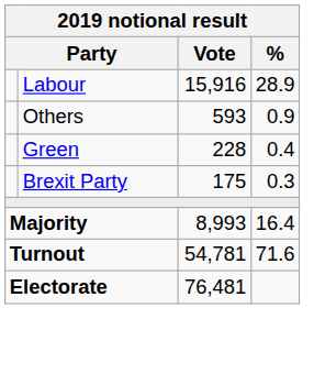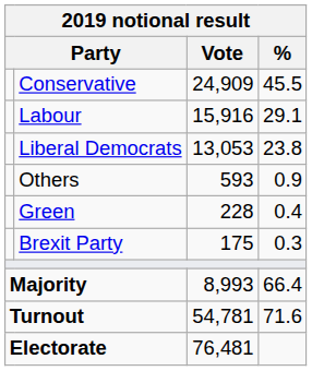+ row: Conservative | 24,909 | 45.5
Labour | %: 28.9 -> 29.1
+ row: Liberal Democrats | 13,053 | 23.8
Majority | %: 16.4 -> 66.4
